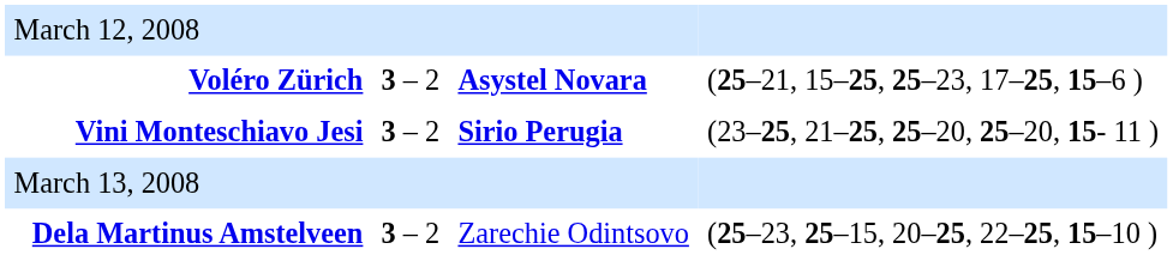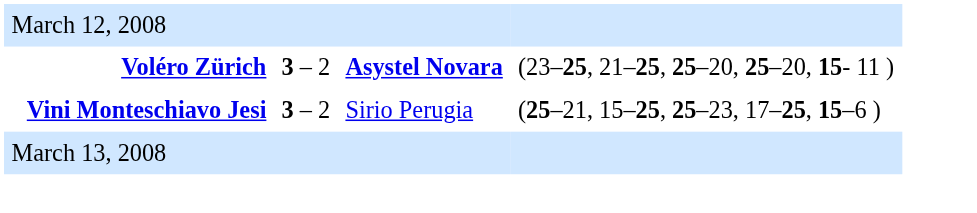Voléro Zürich | column 5: (25–21, 15–25, 25–23, 17–25, 15–6 ) -> (23–25, 21–25, 25–20, 25–20, 15- 11 )
Vini Monteschiavo Jesi | column 4: bold -> normal
Vini Monteschiavo Jesi | column 5: (23–25, 21–25, 25–20, 25–20, 15- 11 ) -> (25–21, 15–25, 25–23, 17–25, 15–6 )
- row: Dela Martinus Amstelveen | 3 – 2 | Zarechie Odintsovo | (25–23, 25–15, 20–25, 22–25, 15–10 )
